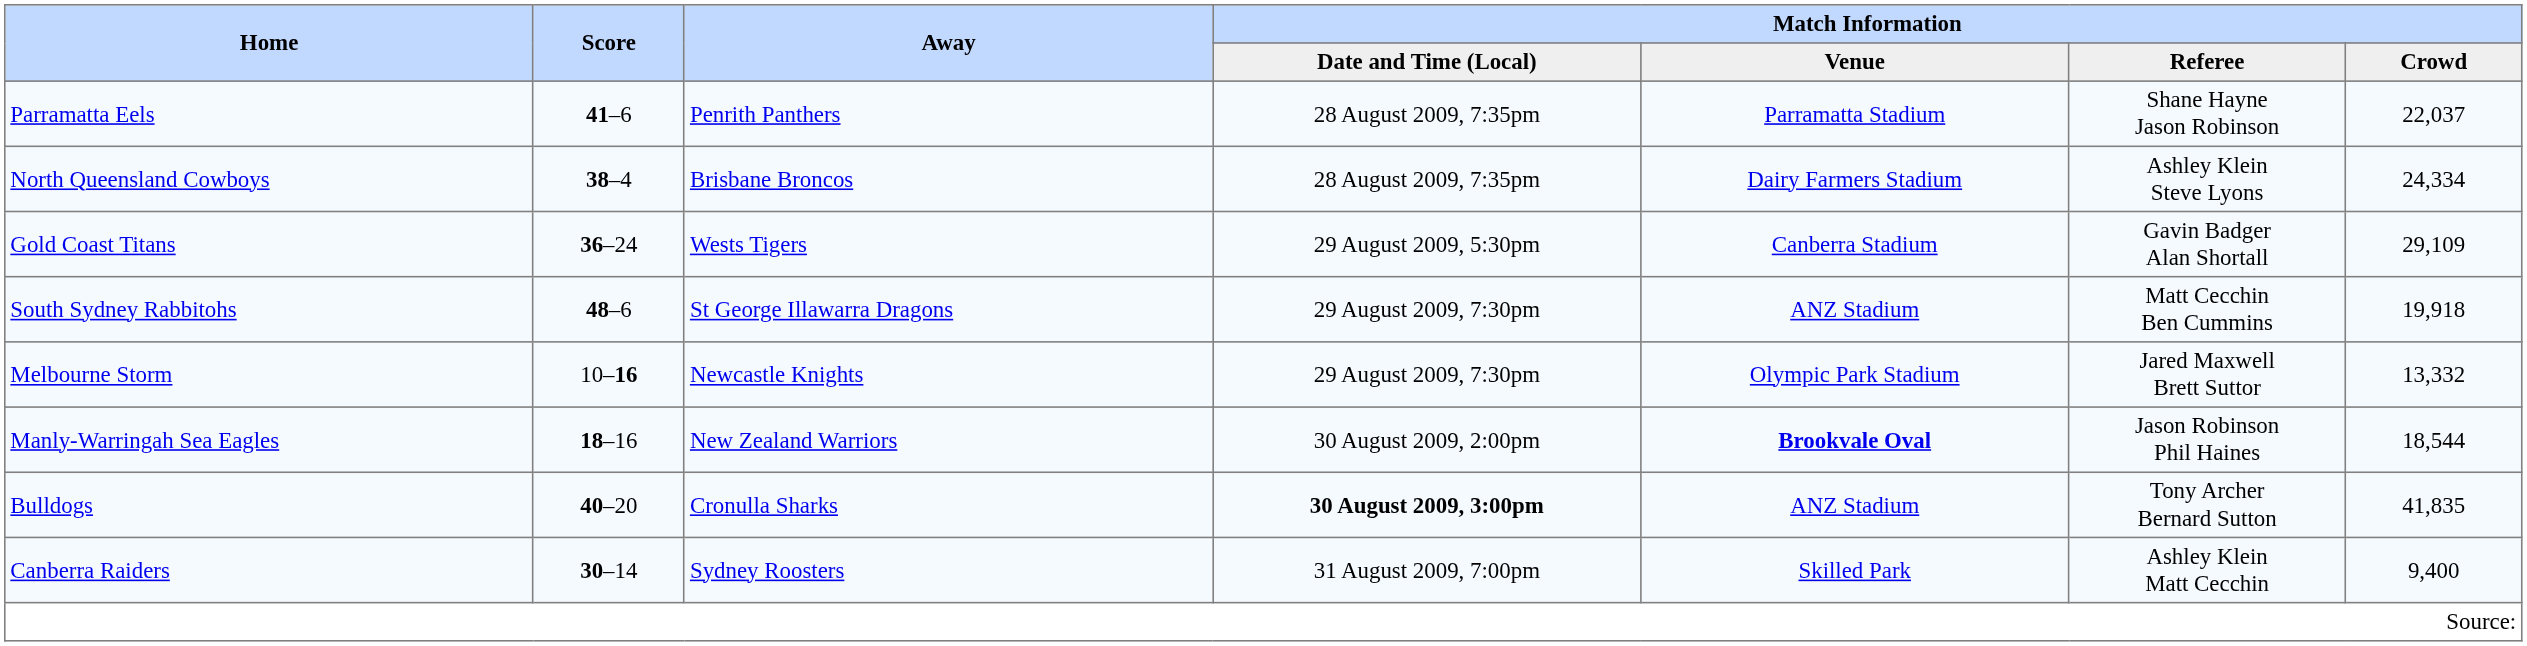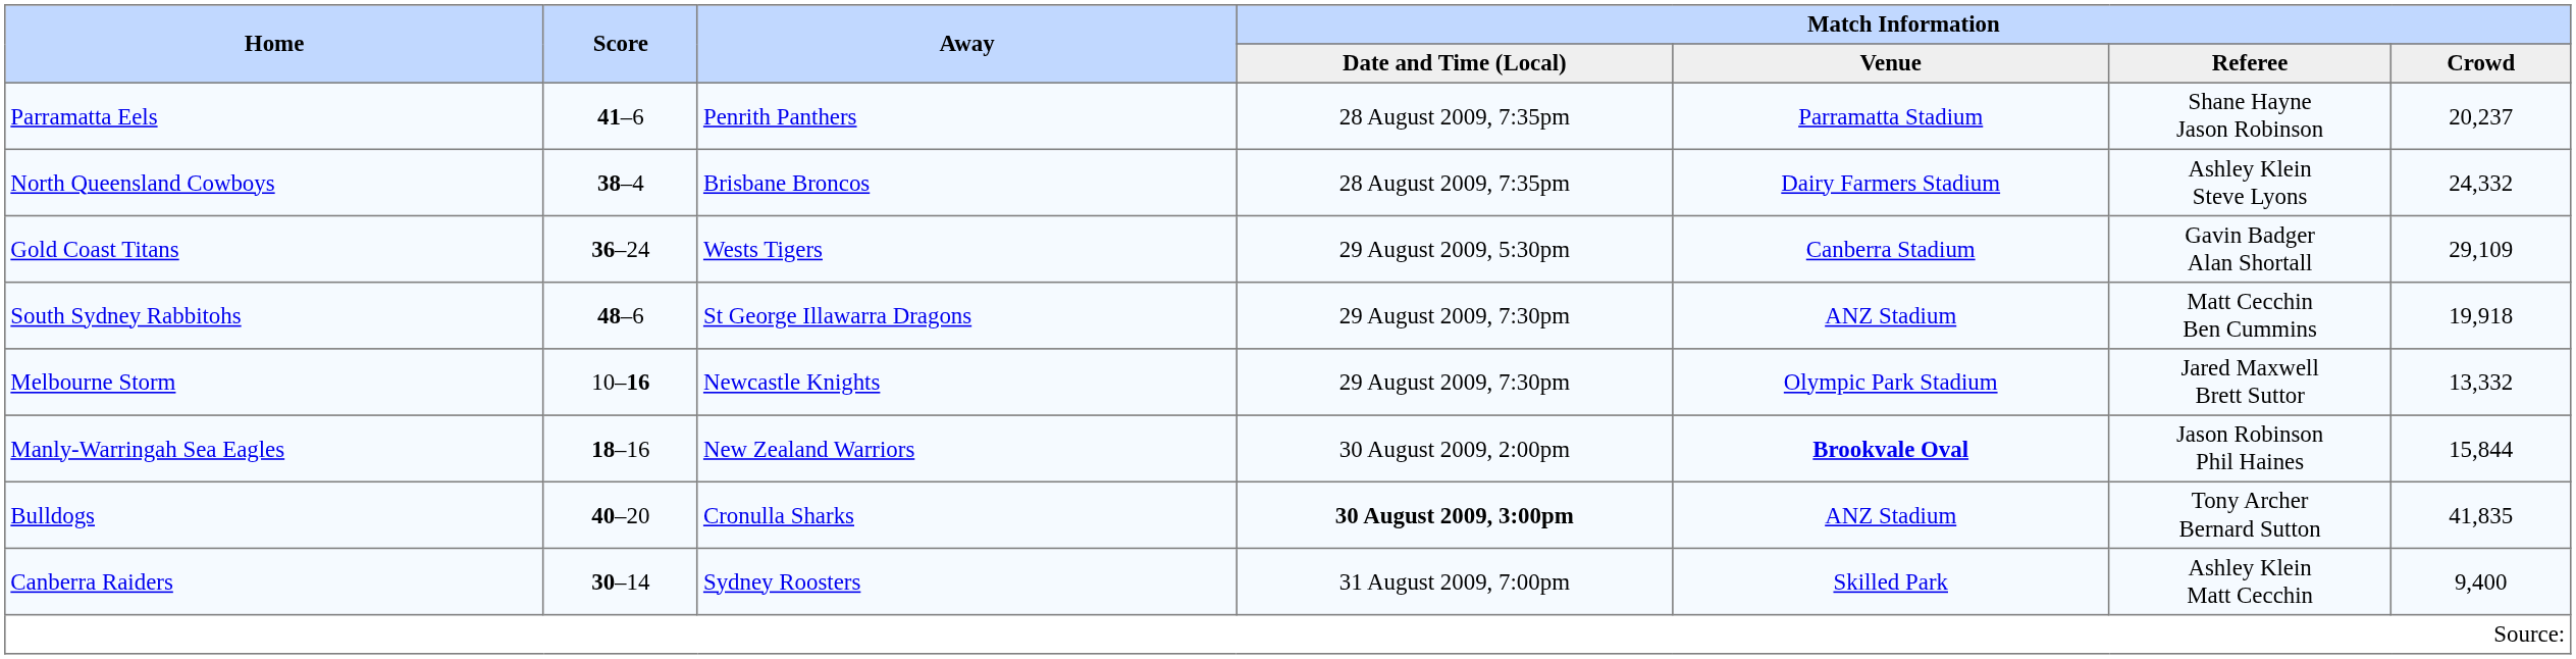Parramatta Eels | Match Information / Crowd: 22,037 -> 20,237
North Queensland Cowboys | Match Information / Crowd: 24,334 -> 24,332
Manly-Warringah Sea Eagles | Match Information / Crowd: 18,544 -> 15,844
